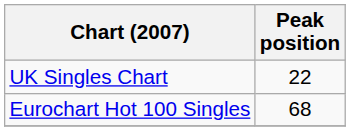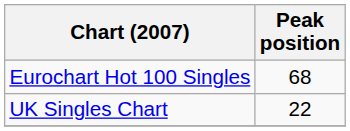rows swapped: UK Singles Chart <-> Eurochart Hot 100 Singles
